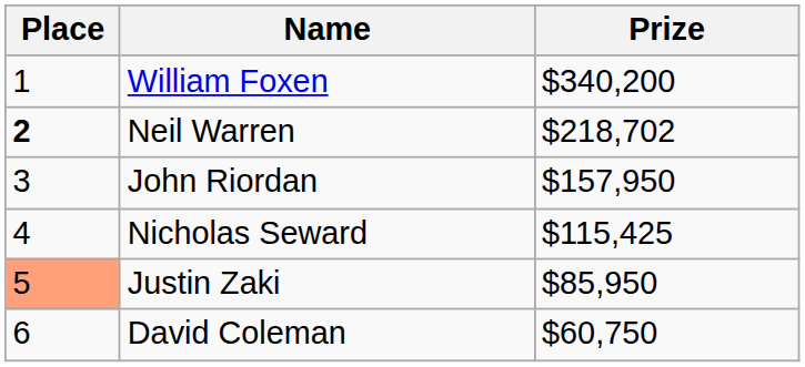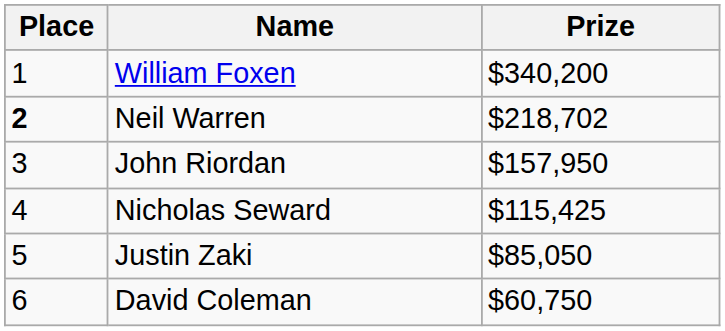Justin Zaki | Place: lightsalmon background -> no background
Justin Zaki | Prize: $85,950 -> $85,050
